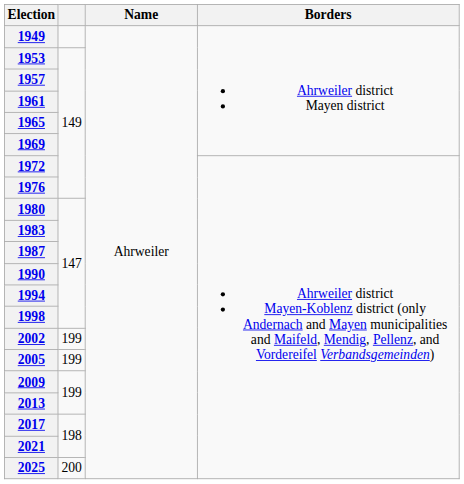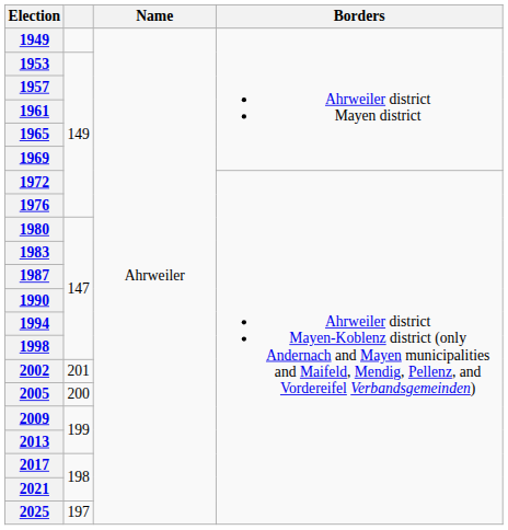2002 | column 2: 199 -> 201
2005 | column 2: 199 -> 200
2025 | column 2: 200 -> 197
